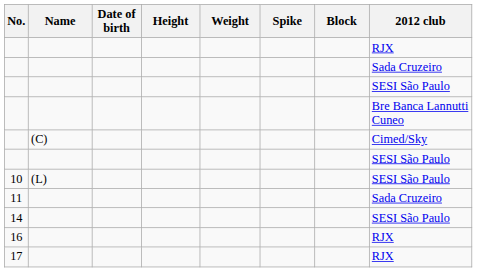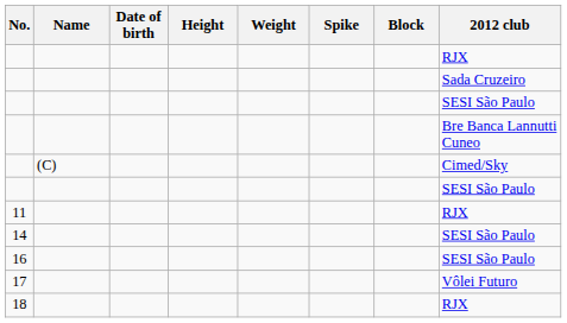- row: 10 | (L) | SESI São Paulo
11 | 2012 club: Sada Cruzeiro -> RJX
16 | 2012 club: RJX -> SESI São Paulo
17 | 2012 club: RJX -> Vôlei Futuro
+ row: 18 | RJX
